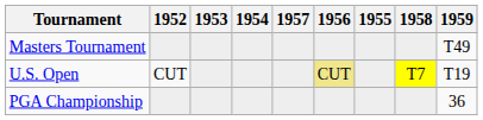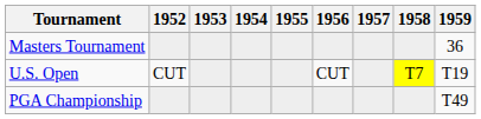columns swapped: 1955 <-> 1957
Masters Tournament | 1959: T49 -> 36
U.S. Open | 1956: khaki background -> no background
PGA Championship | 1959: 36 -> T49
